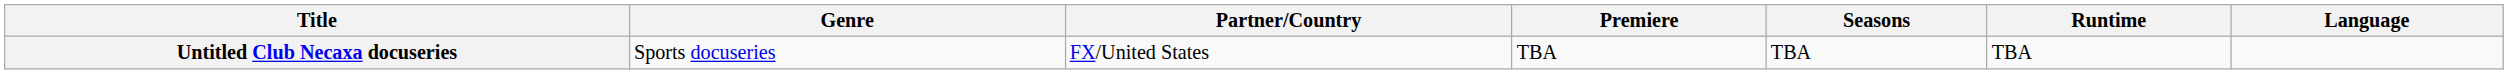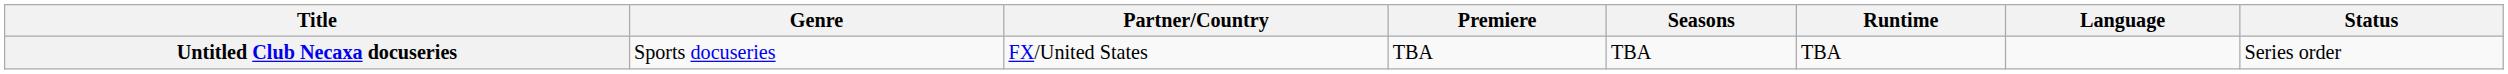+ column: Status | Series order
